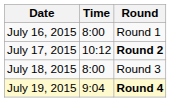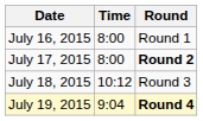July 17, 2015 | Time: 10:12 -> 8:00
July 18, 2015 | Time: 8:00 -> 10:12
